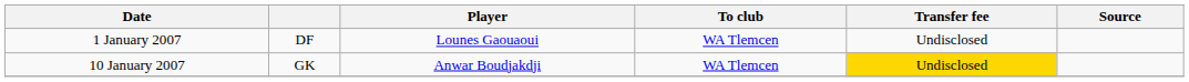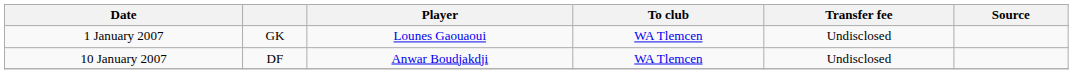1 January 2007 | column 2: DF -> GK
10 January 2007 | column 2: GK -> DF
10 January 2007 | Transfer fee: gold background -> no background
